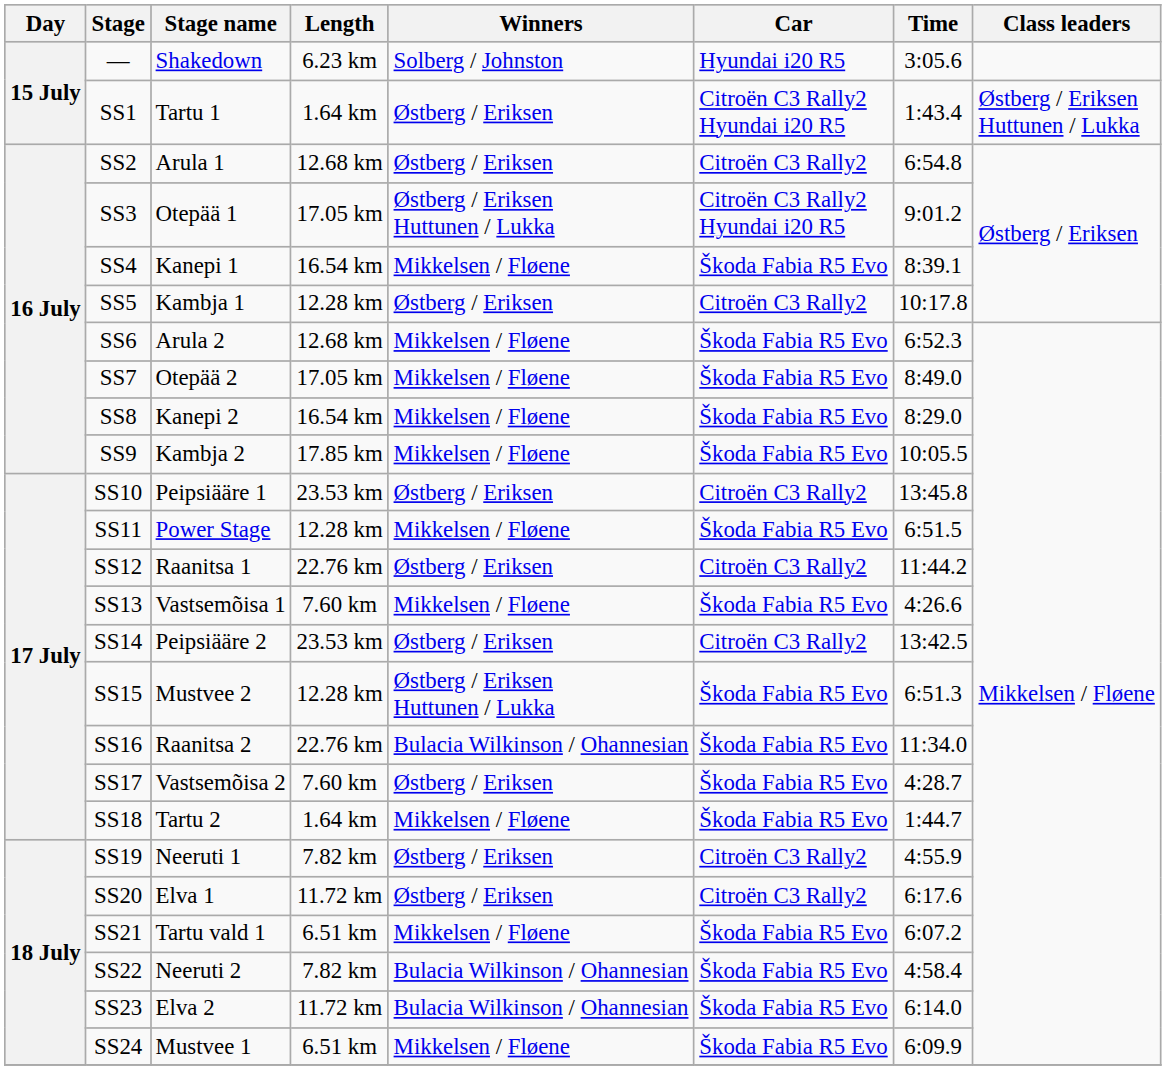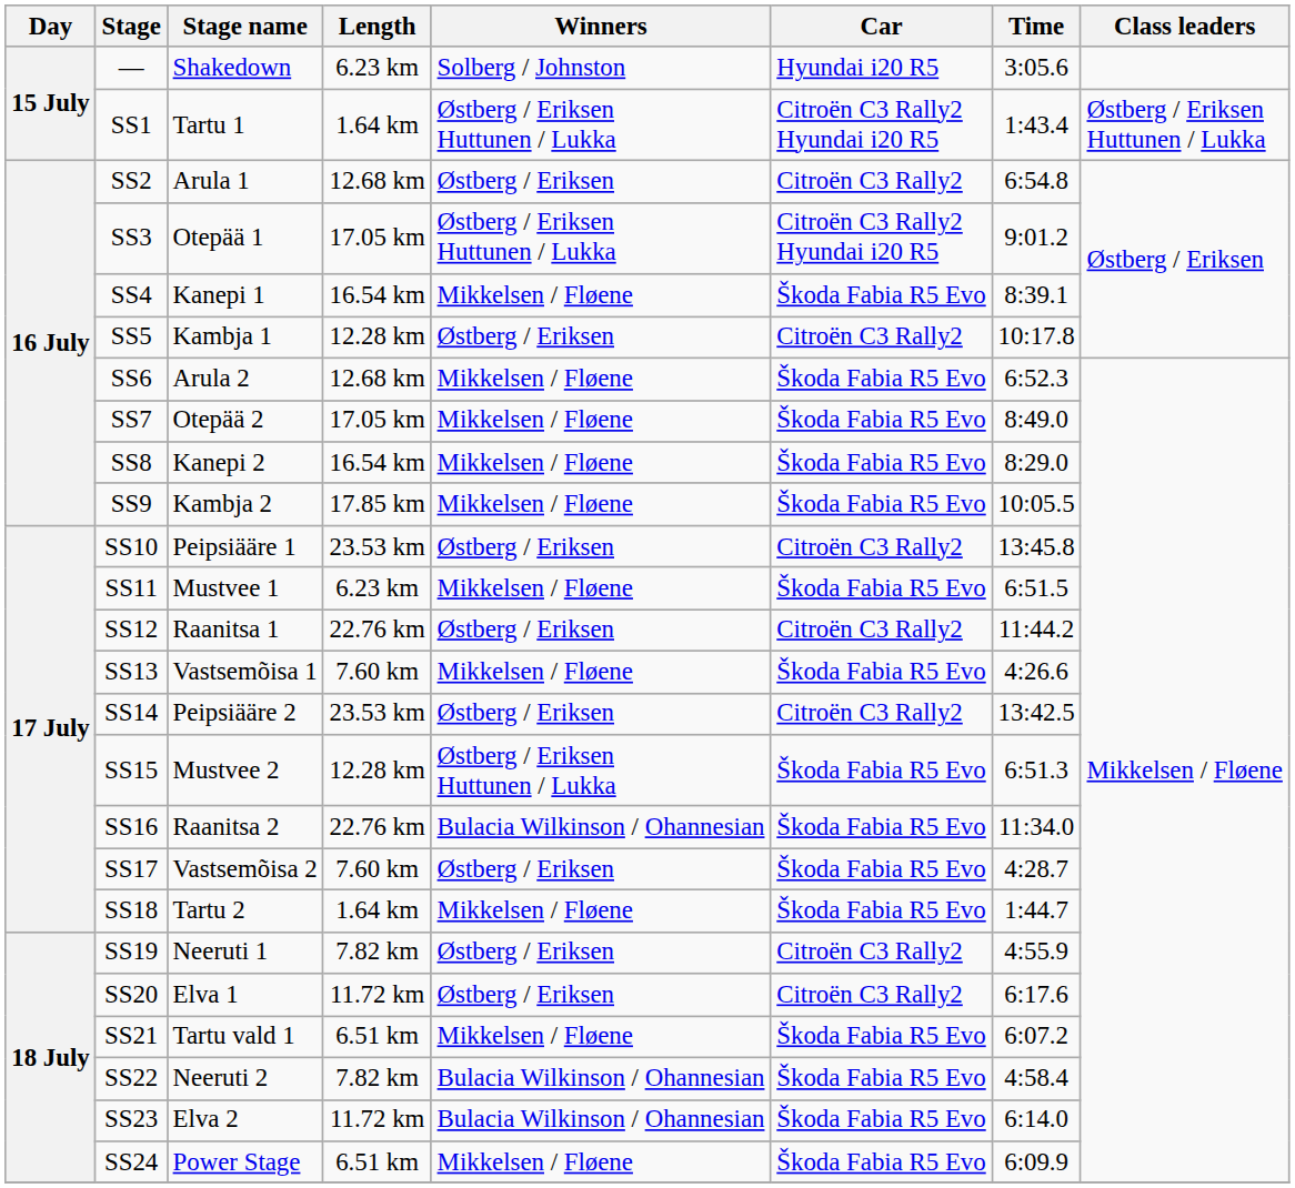SS1 | Winners: Østberg / Eriksen -> Østberg / Eriksen Huttunen / Lukka
SS11 | Stage name: Power Stage -> Mustvee 1
SS11 | Length: 12.28 km -> 6.23 km
SS24 | Stage name: Mustvee 1 -> Power Stage
